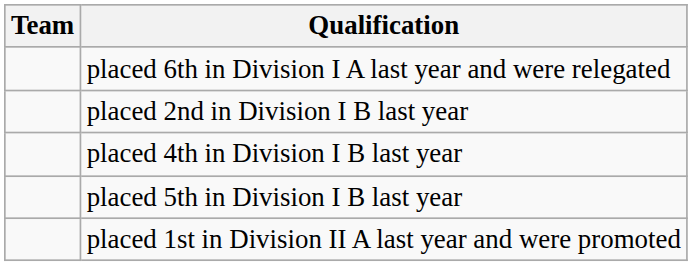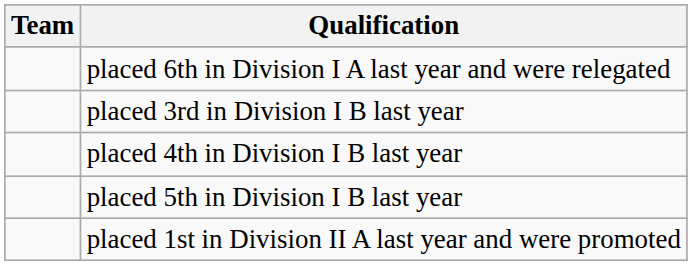- row: placed 2nd in Division I B last year
+ row: placed 3rd in Division I B last year
